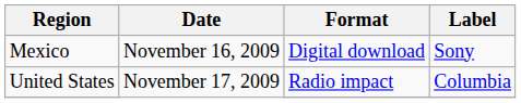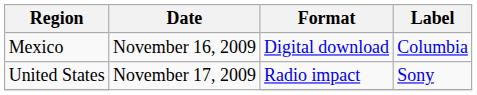Mexico | Label: Sony -> Columbia
United States | Label: Columbia -> Sony
